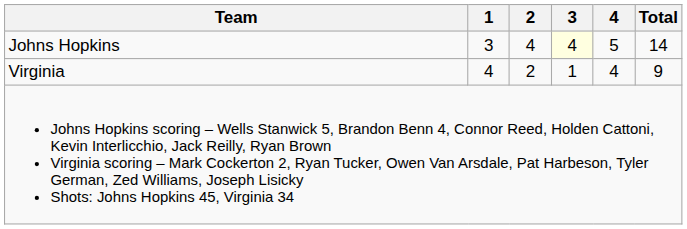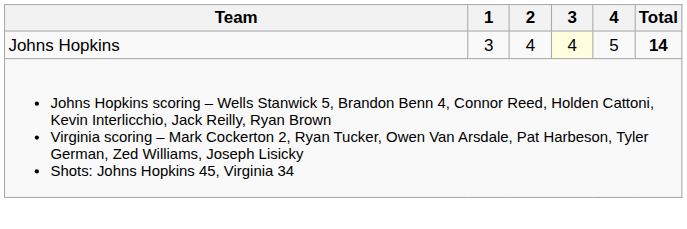Johns Hopkins | Total: normal -> bold
- row: Virginia | 4 | 2 | 1 | 4 | 9
